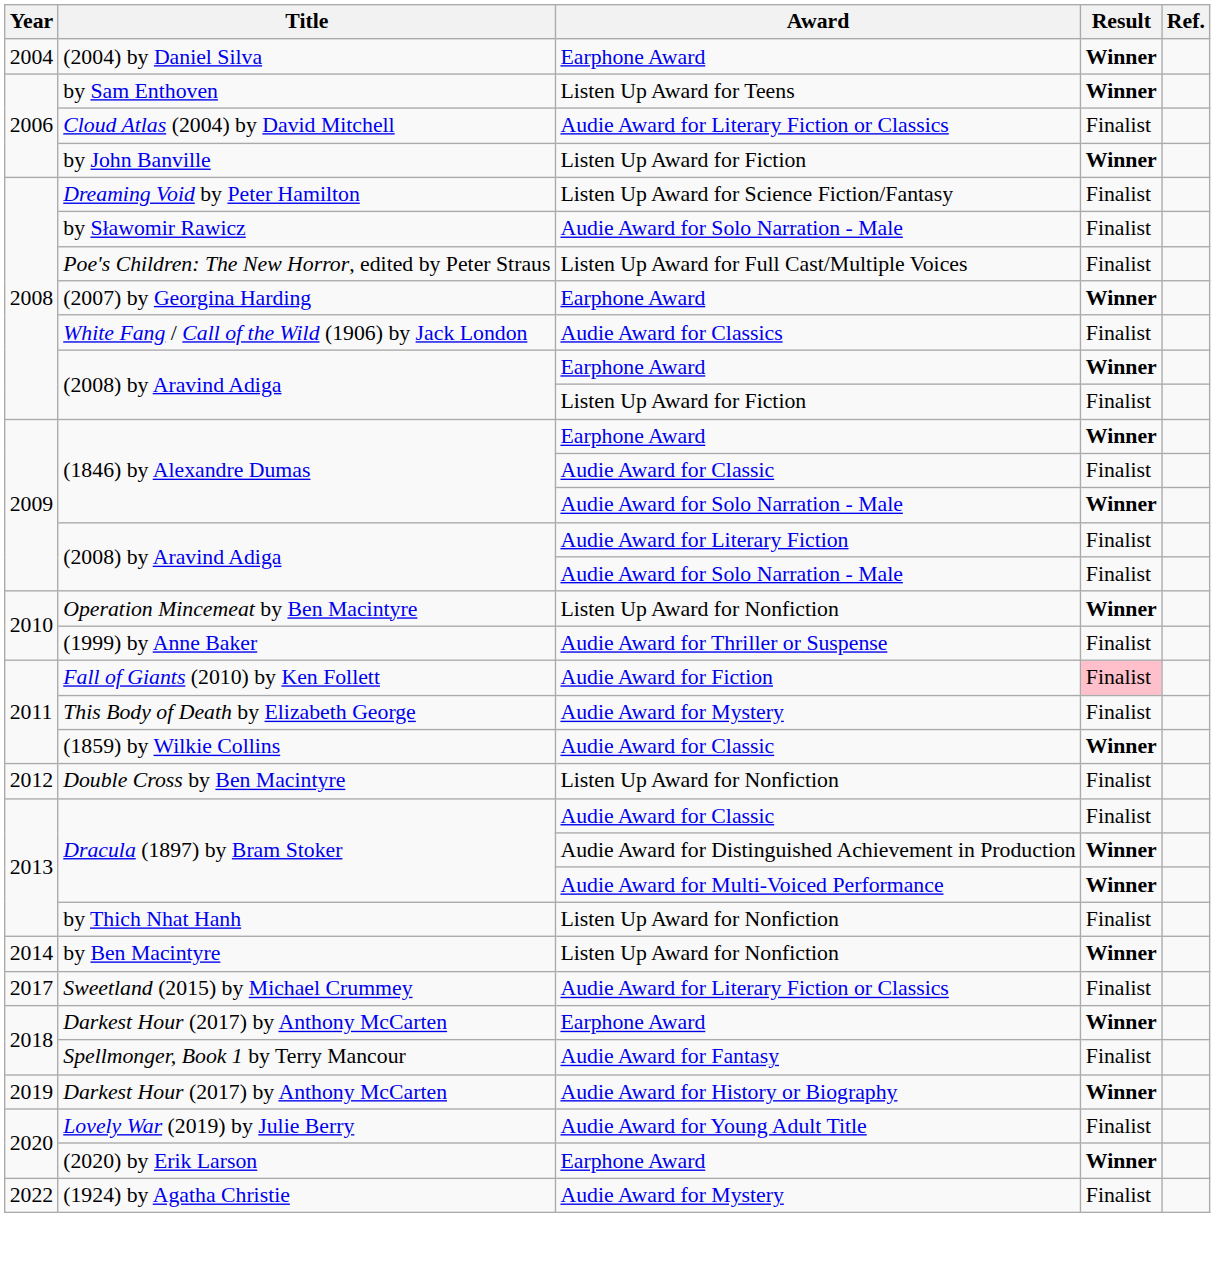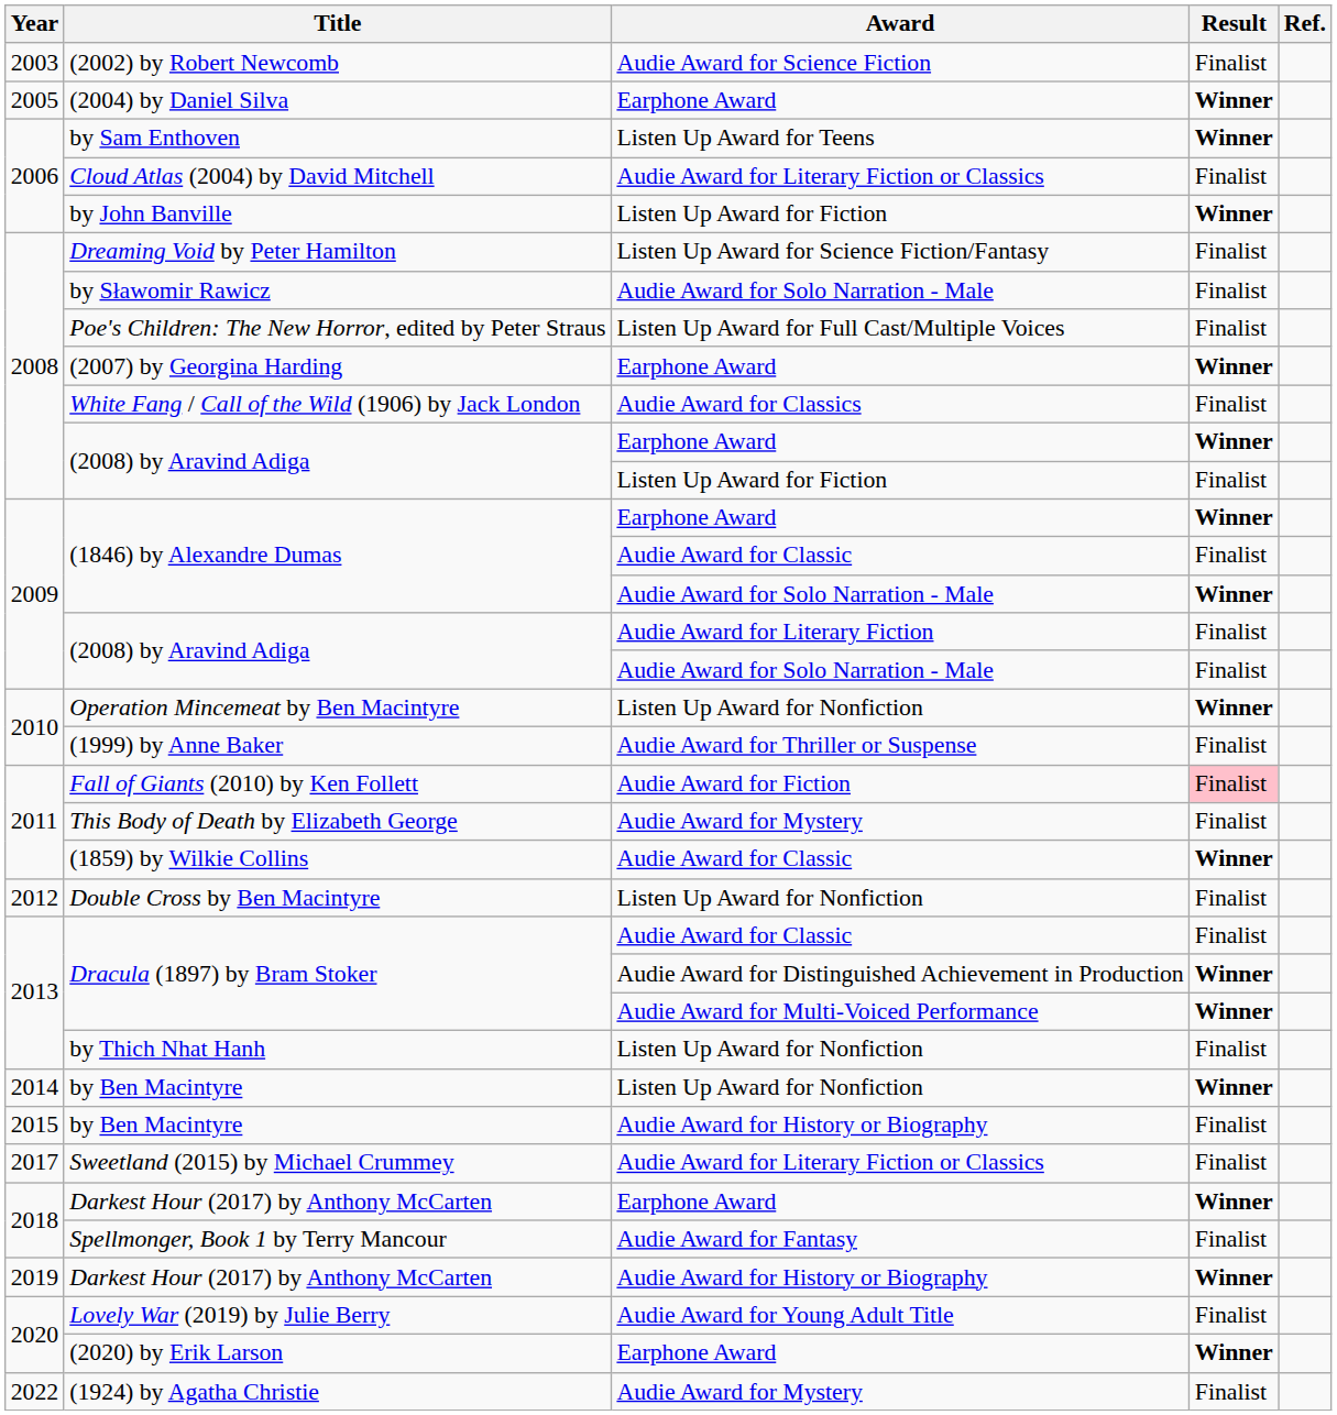+ row: 2003 | (2002) by Robert Newcomb | Audie Award for Science Fiction | Finalist
(2004) by Daniel Silva | Year: 2004 -> 2005
+ row: 2015 | by Ben Macintyre | Audie Award for History or Biography | Finalist
